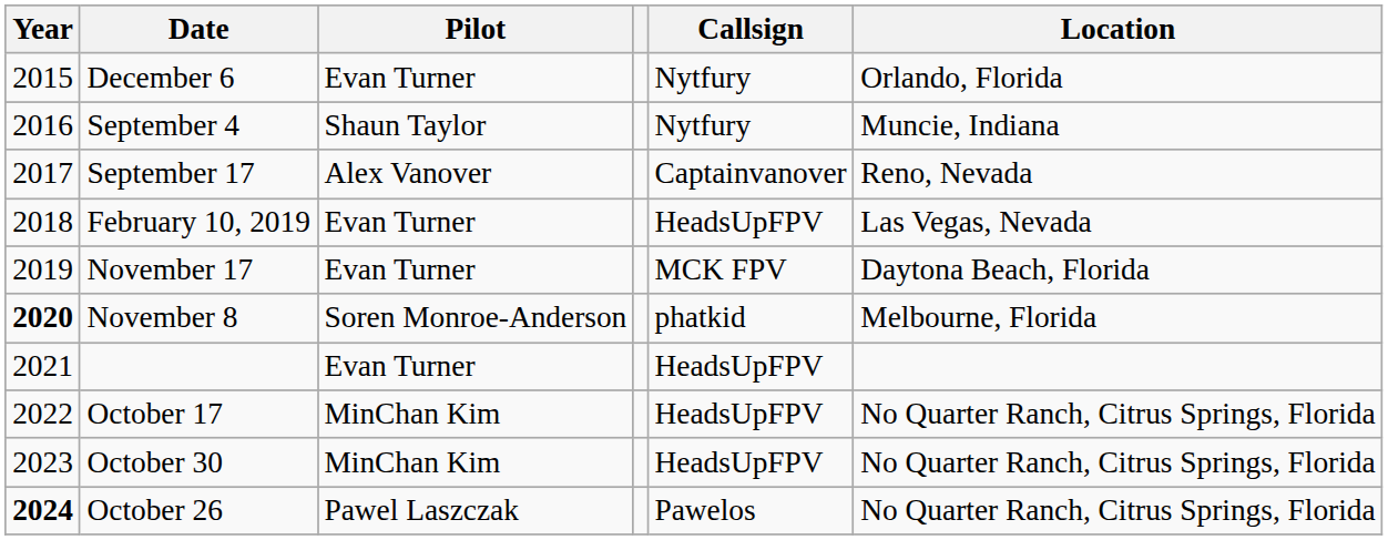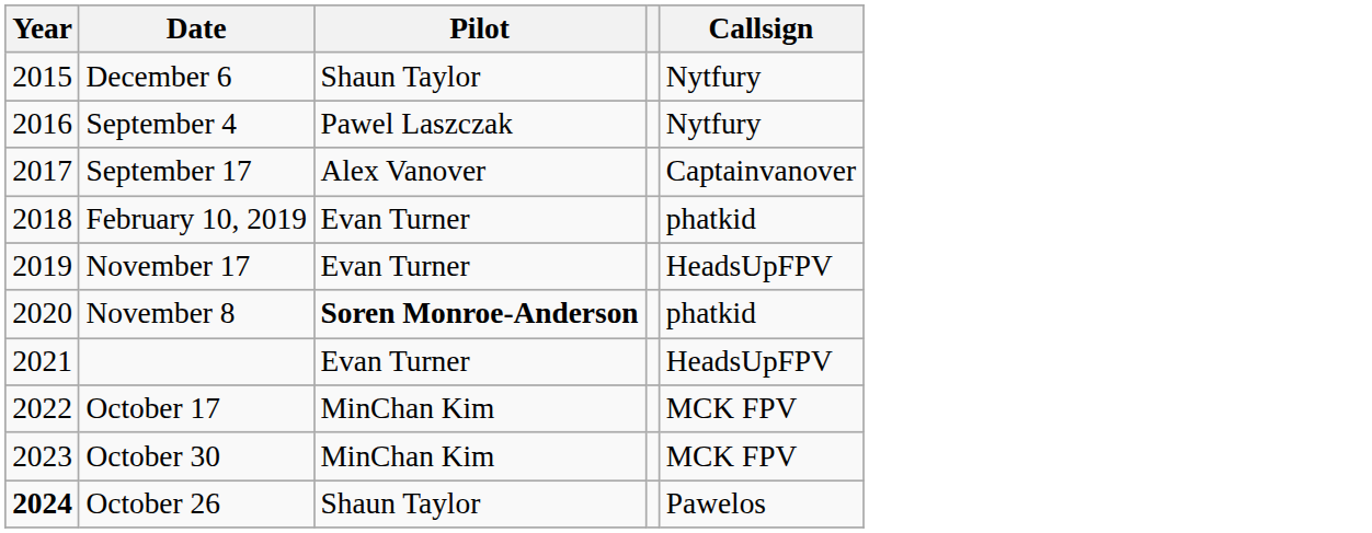- column: Location | Orlando, Florida | Muncie, Indiana | Reno, Nevada | Las Vegas, Nevada | Daytona Beach, Florida | Melbourne, Florida | No Quarter Ranch, Citrus Springs, Florida | No Quarter Ranch, Citrus Springs, Florida | No Quarter Ranch, Citrus Springs, Florida
December 6 | Pilot: Evan Turner -> Shaun Taylor
September 4 | Pilot: Shaun Taylor -> Pawel Laszczak
February 10, 2019 | Callsign: HeadsUpFPV -> phatkid
November 17 | Callsign: MCK FPV -> HeadsUpFPV
November 8 | Year: bold -> normal
November 8 | Pilot: normal -> bold
October 17 | Callsign: HeadsUpFPV -> MCK FPV
October 30 | Callsign: HeadsUpFPV -> MCK FPV
October 26 | Pilot: Pawel Laszczak -> Shaun Taylor
